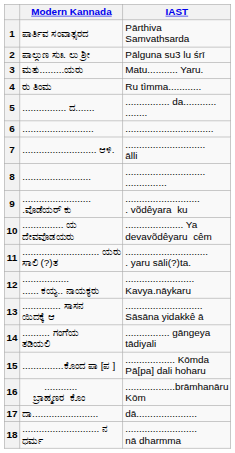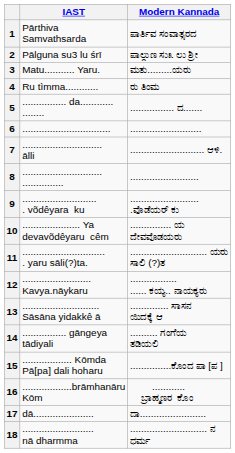columns swapped: Modern Kannada <-> IAST
